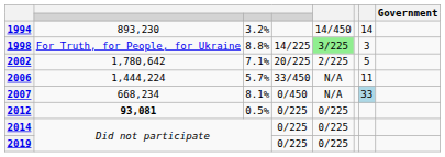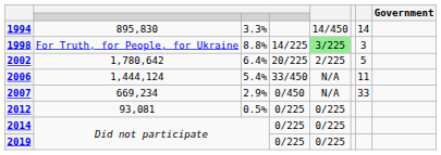1994 | column 2: 893,230 -> 895,830
1994 | column 3: 3.2% -> 3.3%
2002 | column 3: 7.1% -> 6.4%
2006 | column 2: 1,444,224 -> 1,444,124
2006 | column 3: 5.7% -> 5.4%
2007 | column 2: 668,234 -> 669,234
2007 | column 3: 8.1% -> 2.9%
2007 | column 7: lightblue background -> no background
2012 | column 2: bold -> normal
